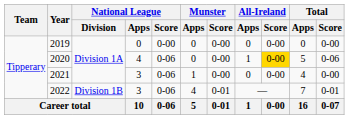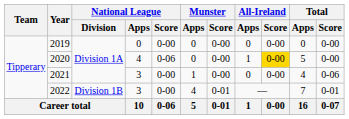2020 | Total / Score: 0-06 -> 0-00
2021 | National League / Score: 0-06 -> 0-00
2021 | Total / Score: 0-00 -> 0-06
2022 | National League / Score: 0-06 -> 0-00
